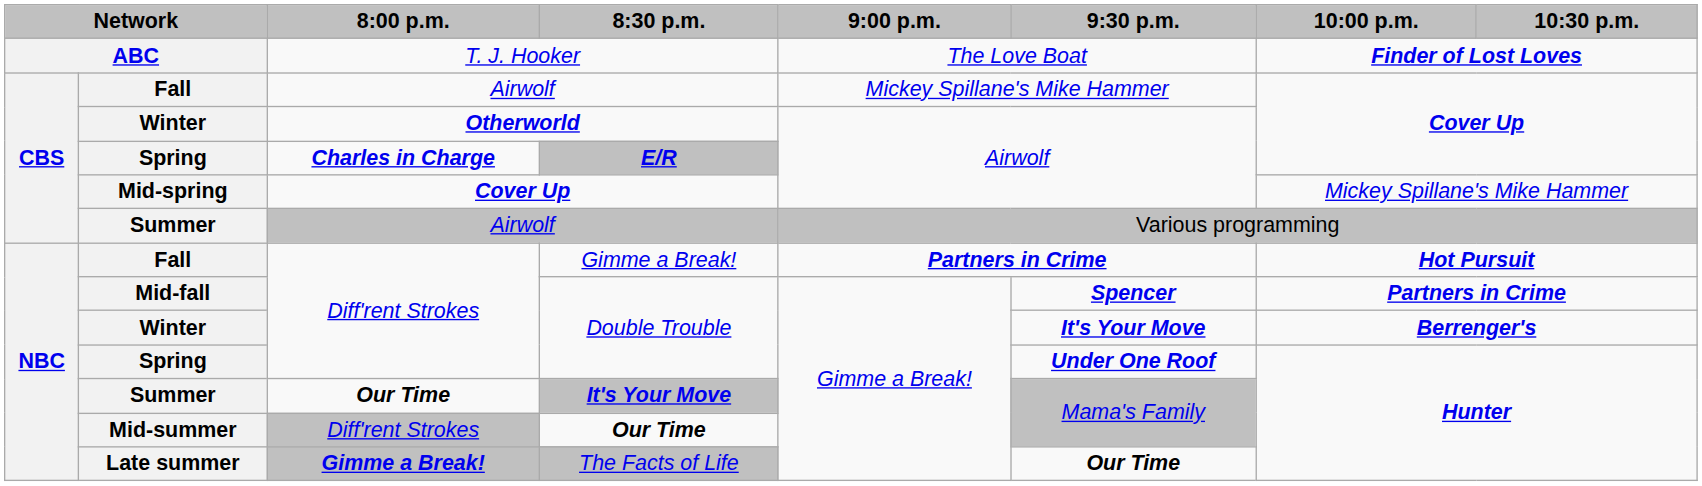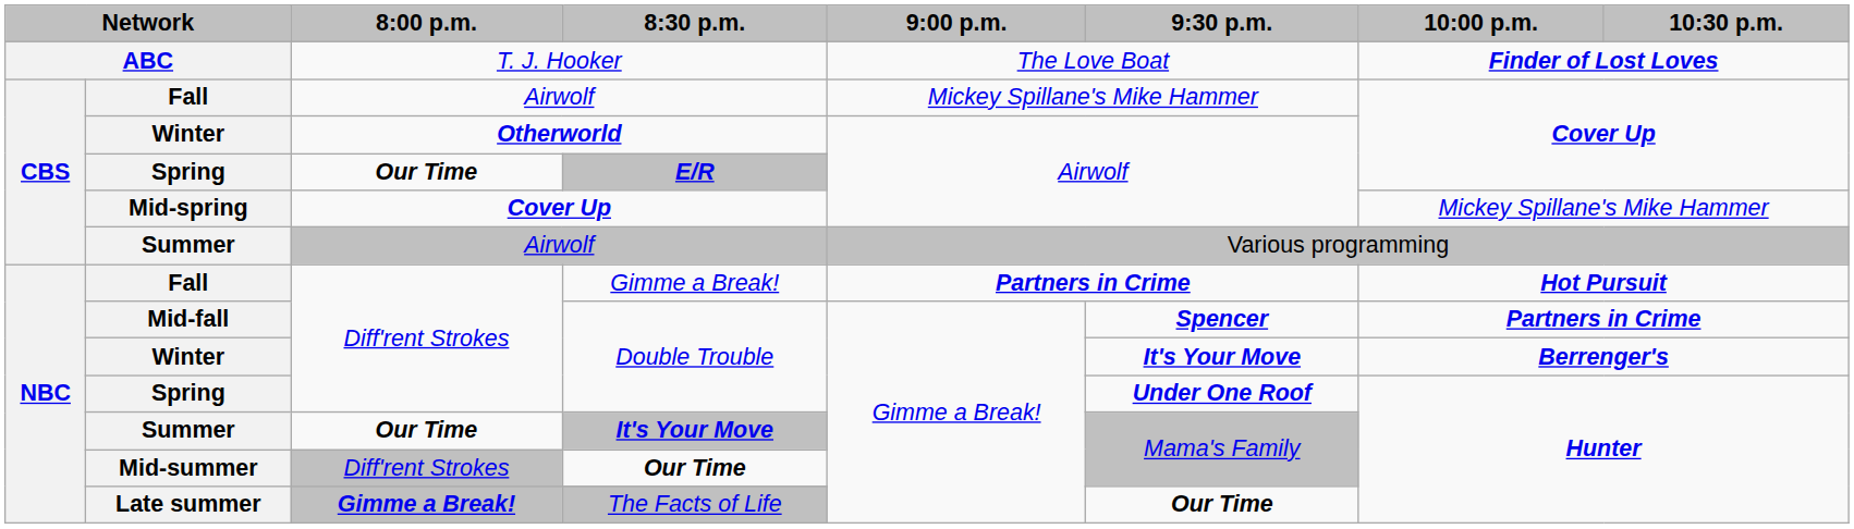E/R | 8:00 p.m.: Charles in Charge -> Our Time
